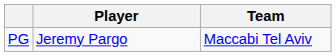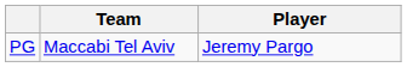columns swapped: Player <-> Team
